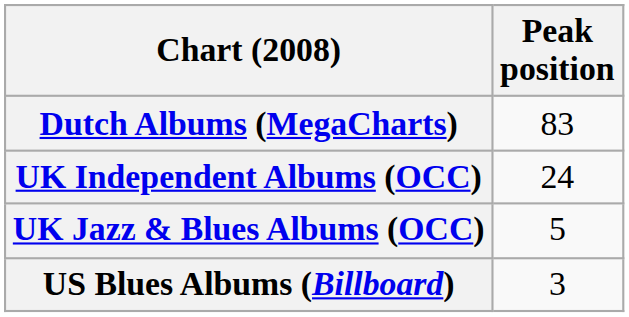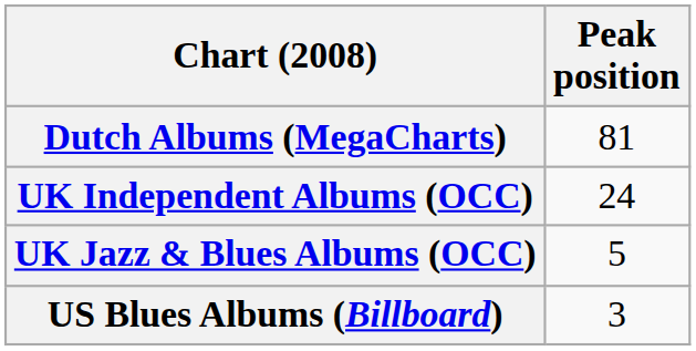Dutch Albums (MegaCharts) | Peak position: 83 -> 81
